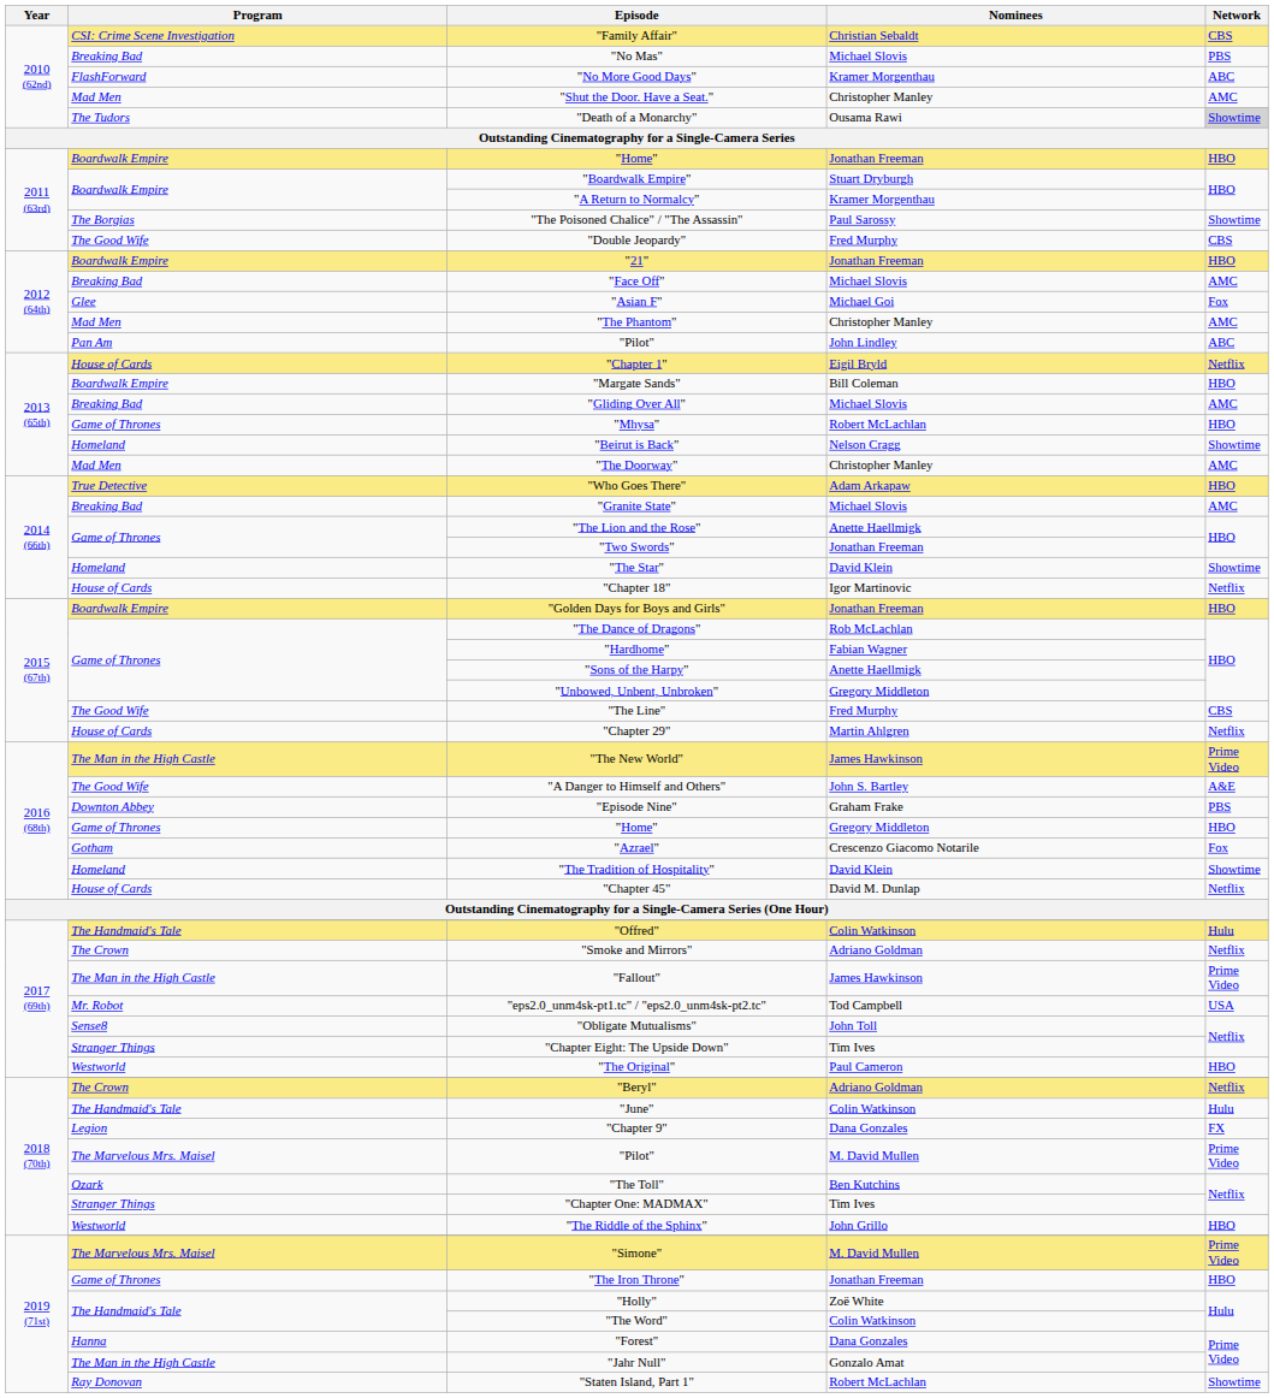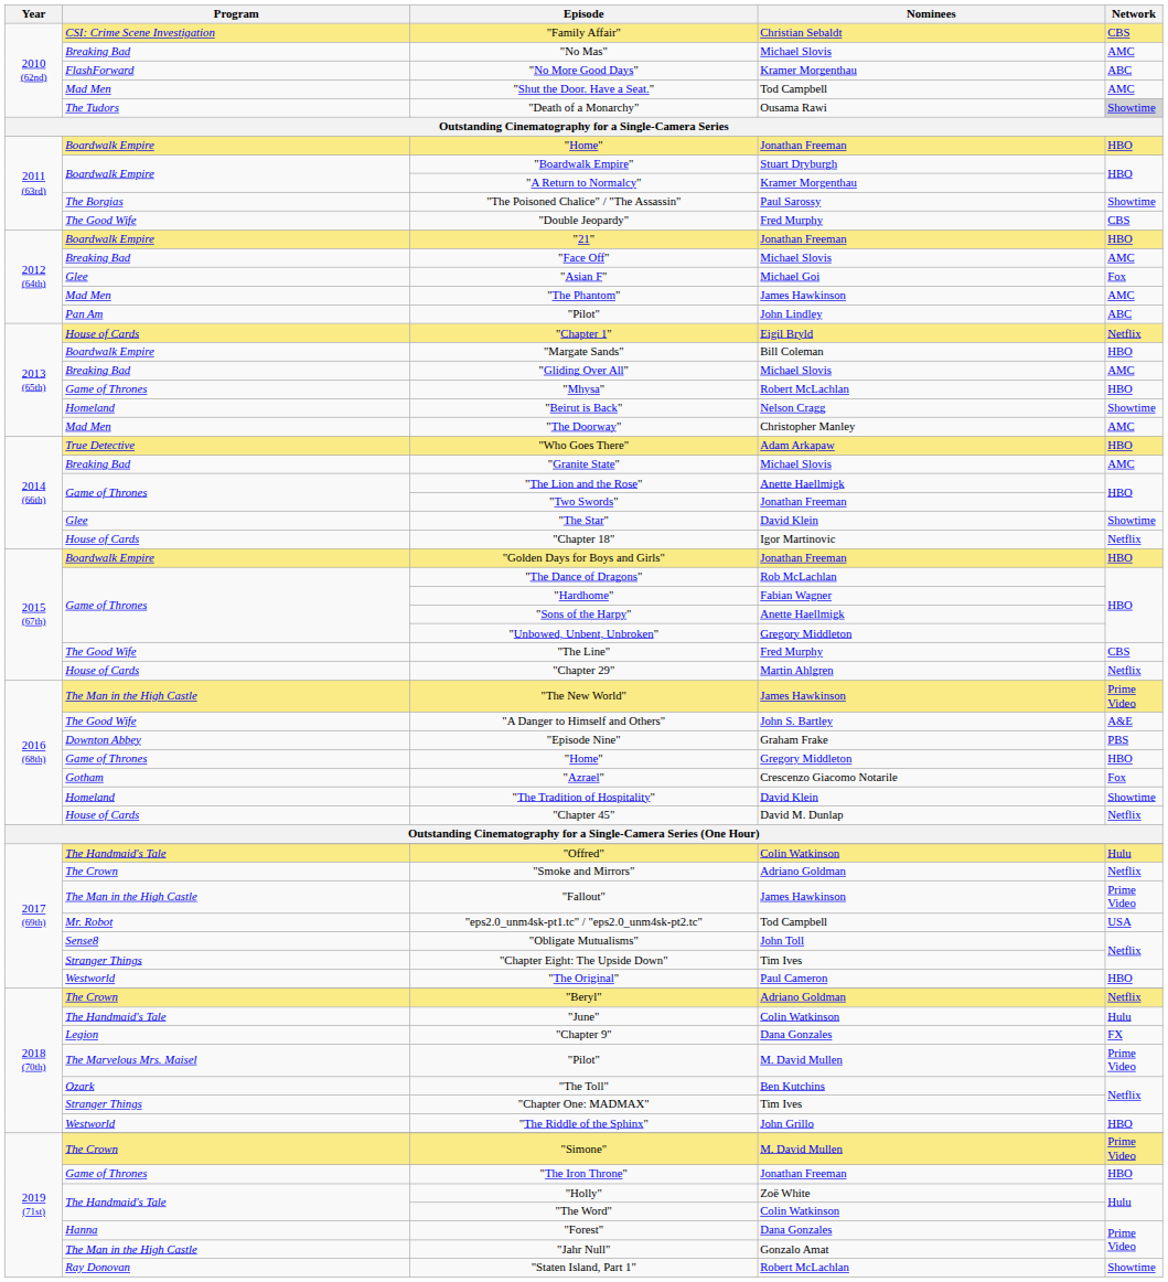"No Mas" | Network: PBS -> AMC
"Shut the Door. Have a Seat." | Nominees: Christopher Manley -> Tod Campbell
"The Phantom" | Nominees: Christopher Manley -> James Hawkinson
"The Star" | Program: Homeland -> Glee
"Simone" | Program: The Marvelous Mrs. Maisel -> The Crown
